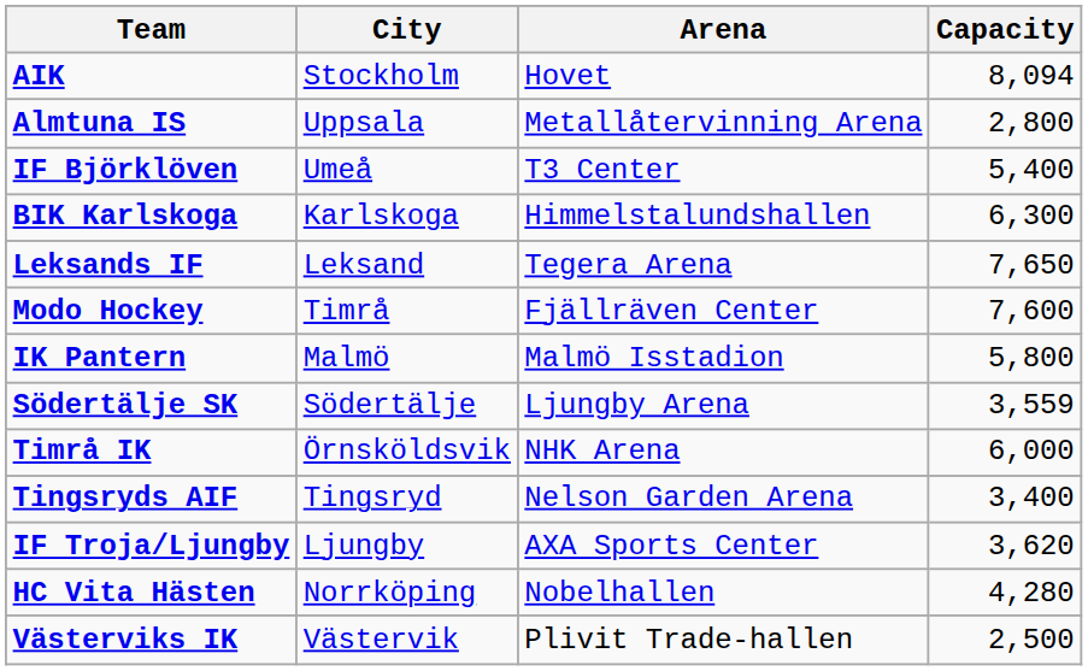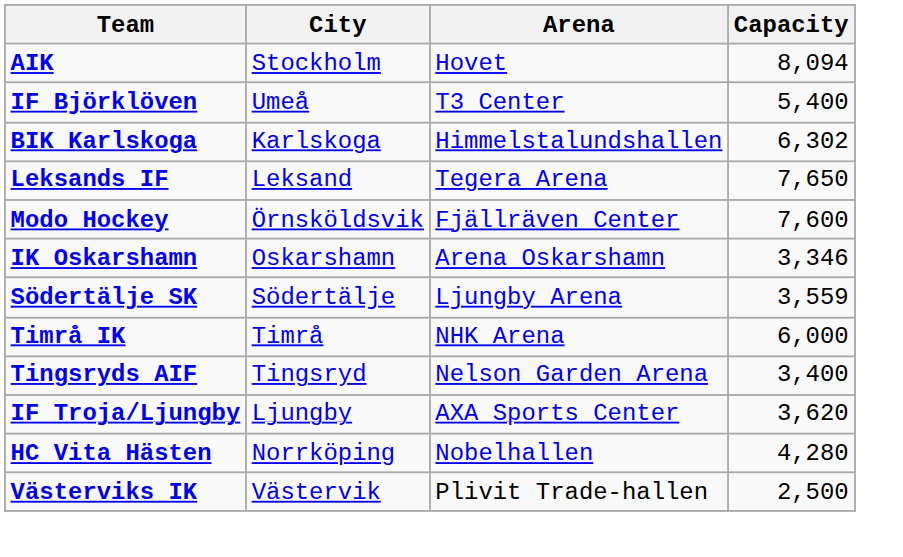- row: Almtuna IS | Uppsala | Metallåtervinning Arena | 2,800
BIK Karlskoga | Capacity: 6,300 -> 6,302
Modo Hockey | City: Timrå -> Örnsköldsvik
+ row: IK Oskarshamn | Oskarshamn | Arena Oskarshamn | 3,346
- row: IK Pantern | Malmö | Malmö Isstadion | 5,800
Timrå IK | City: Örnsköldsvik -> Timrå
